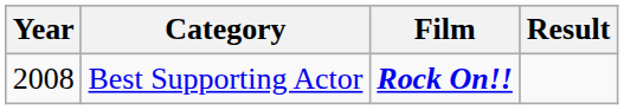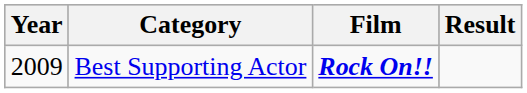Best Supporting Actor | Year: 2008 -> 2009
